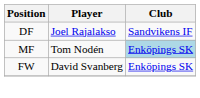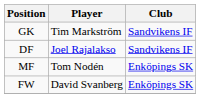+ row: GK | Tim Markström | Sandvikens IF
MF | Club: lightblue background -> no background
